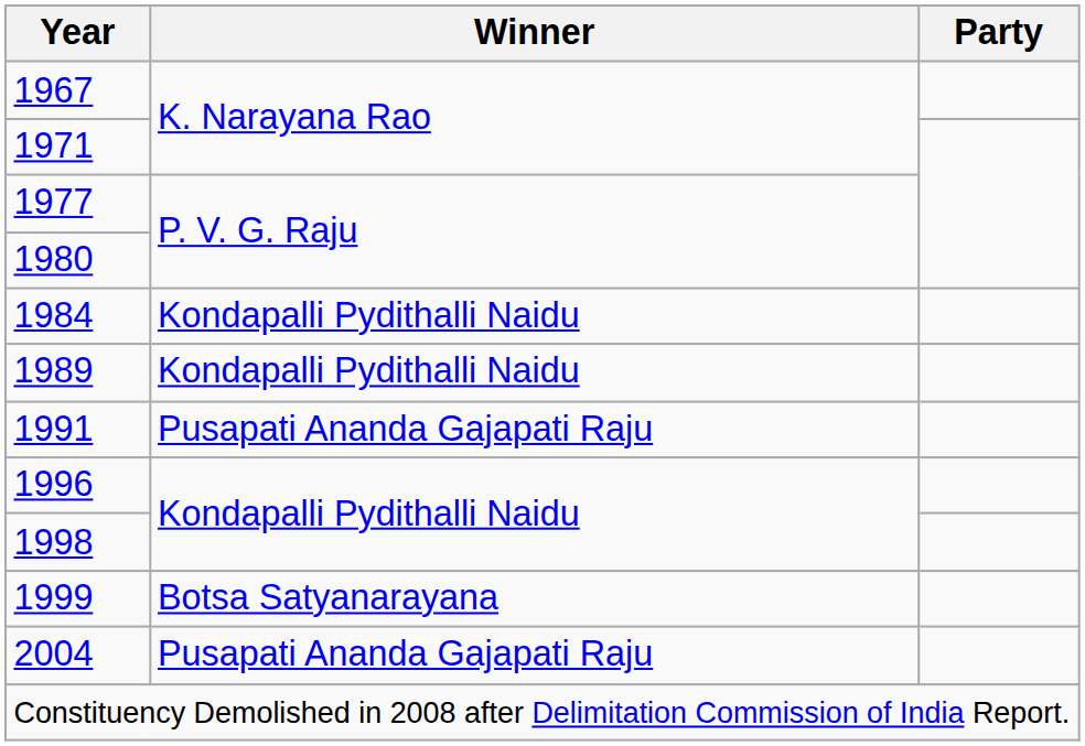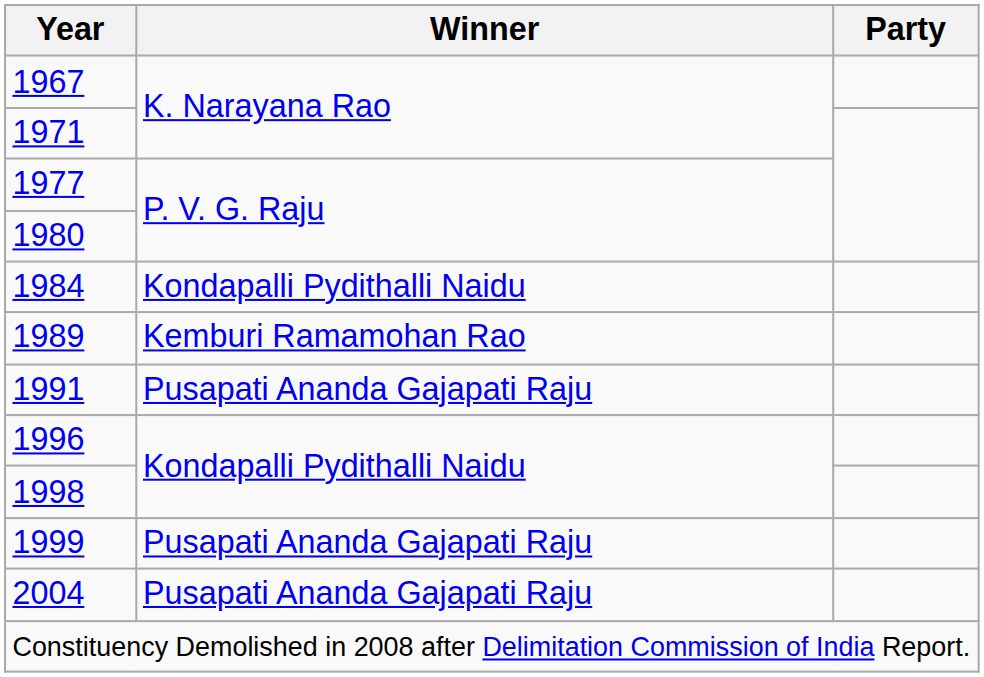1989 | Winner: Kondapalli Pydithalli Naidu -> Kemburi Ramamohan Rao
1999 | Winner: Botsa Satyanarayana -> Pusapati Ananda Gajapati Raju
